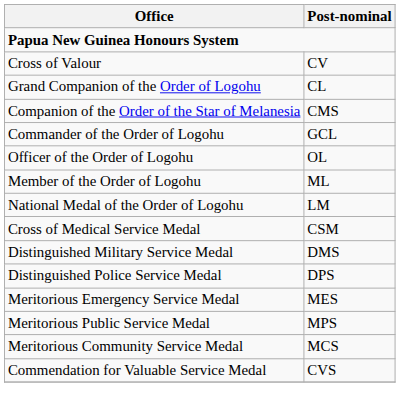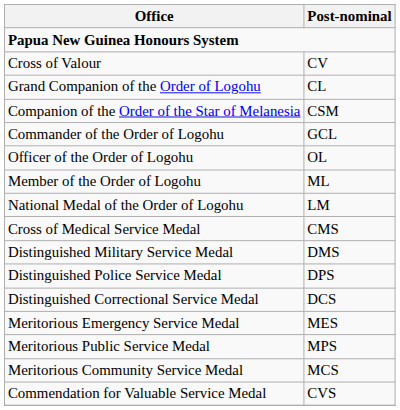Companion of the Order of the Star of Melanesia | Post-nominal: CMS -> CSM
Cross of Medical Service Medal | Post-nominal: CSM -> CMS
+ row: Distinguished Correctional Service Medal | DCS
